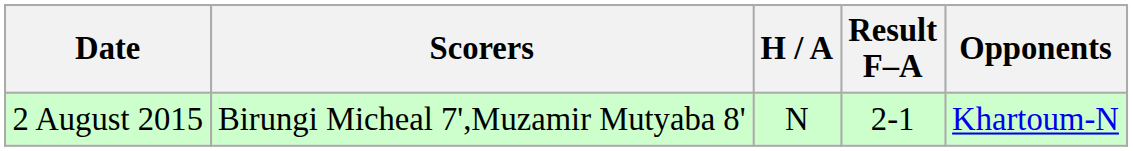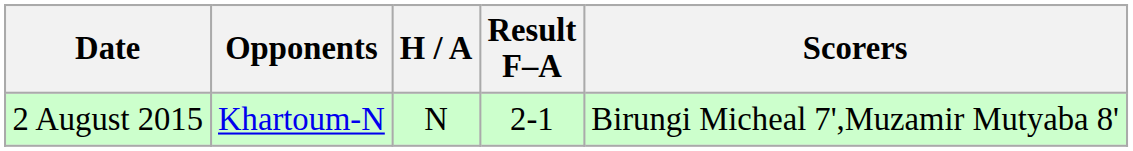columns swapped: Opponents <-> Scorers
